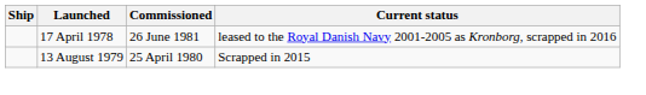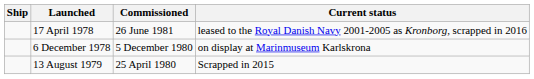+ row: 6 December 1978 | 5 December 1980 | on display at Marinmuseum Karlskrona
